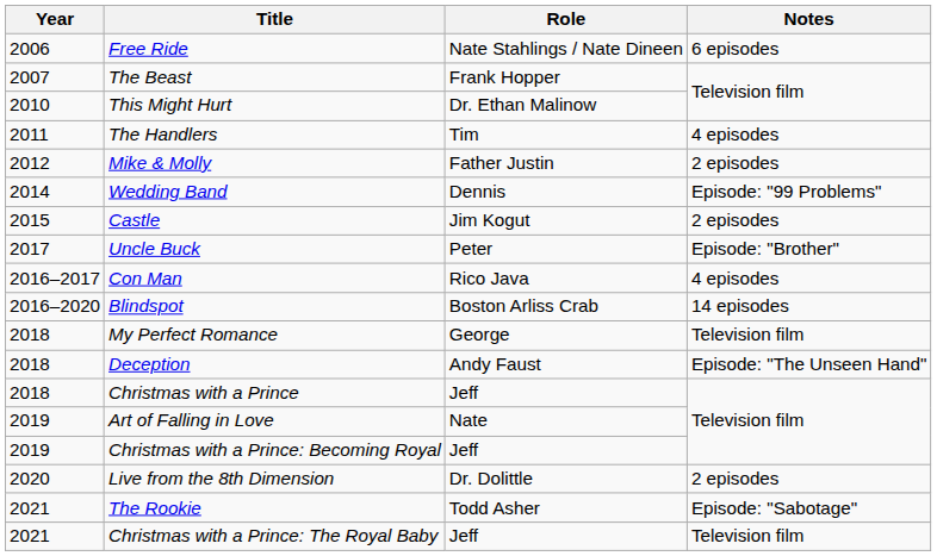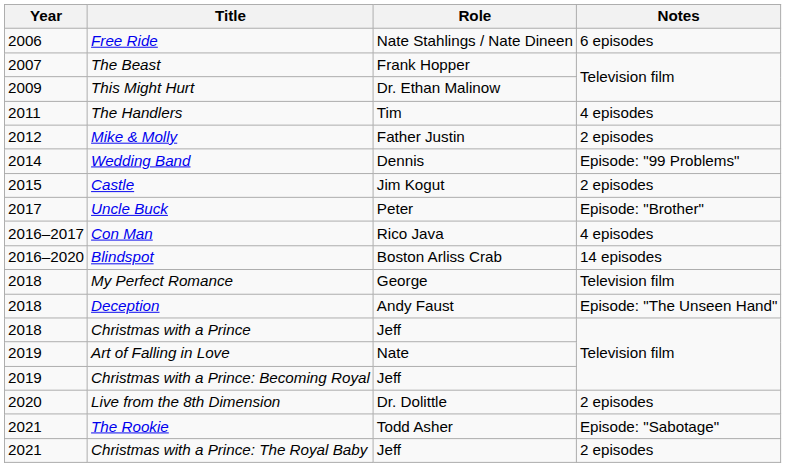This Might Hurt | Year: 2010 -> 2009
Christmas with a Prince: The Royal Baby | Notes: Television film -> 2 episodes
